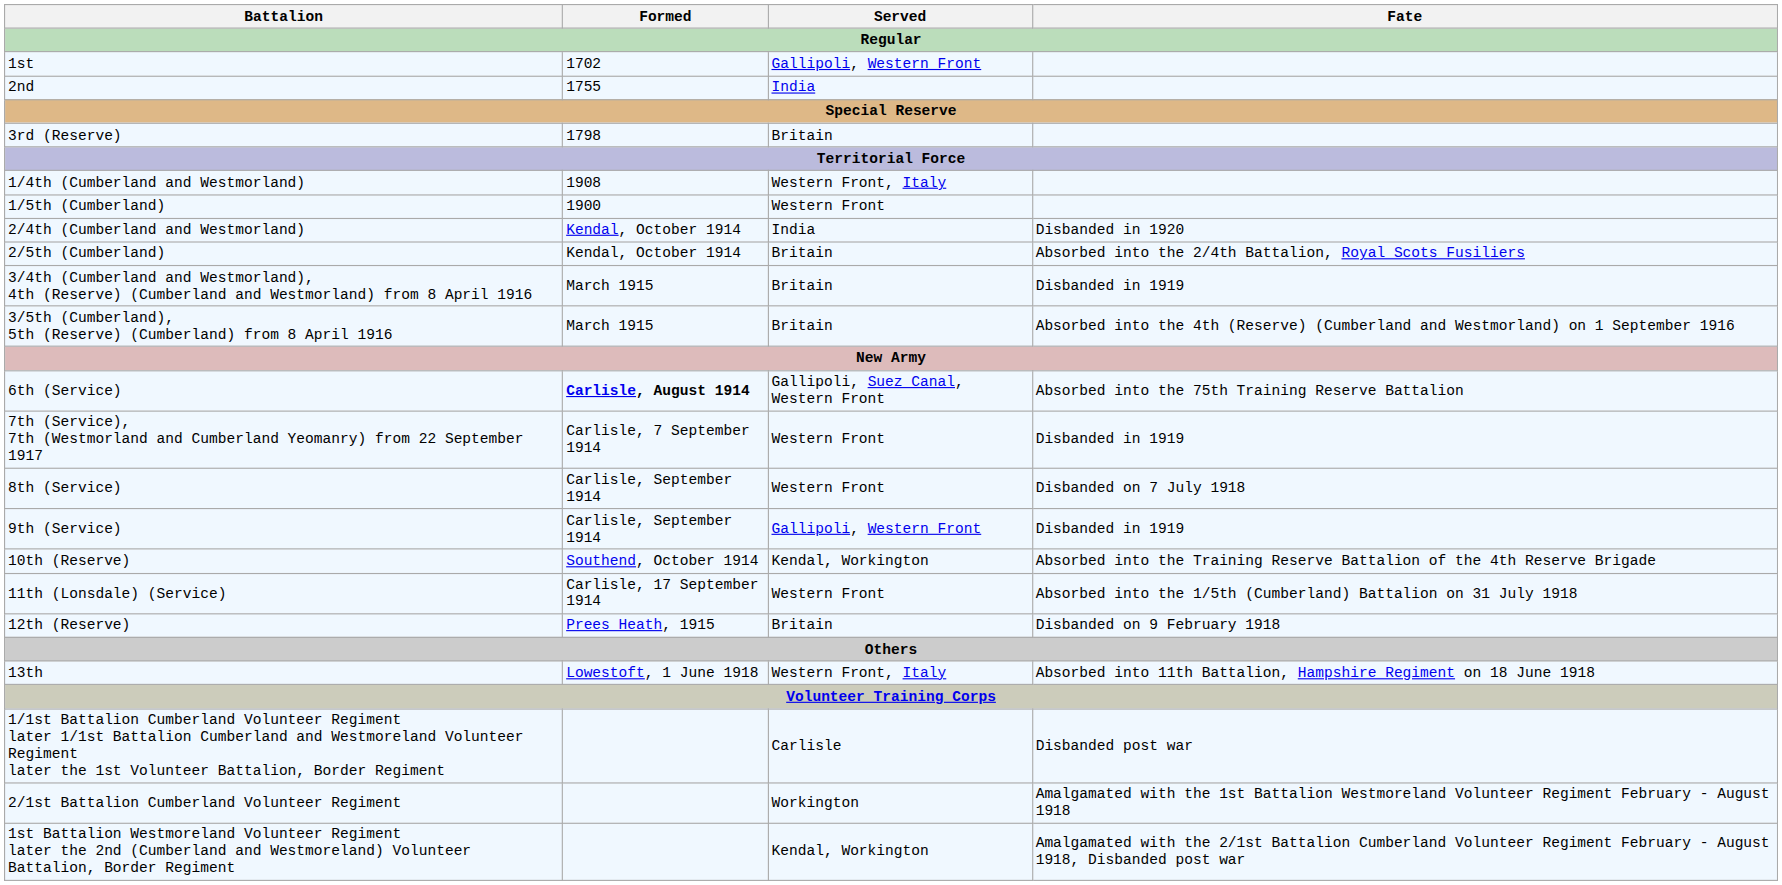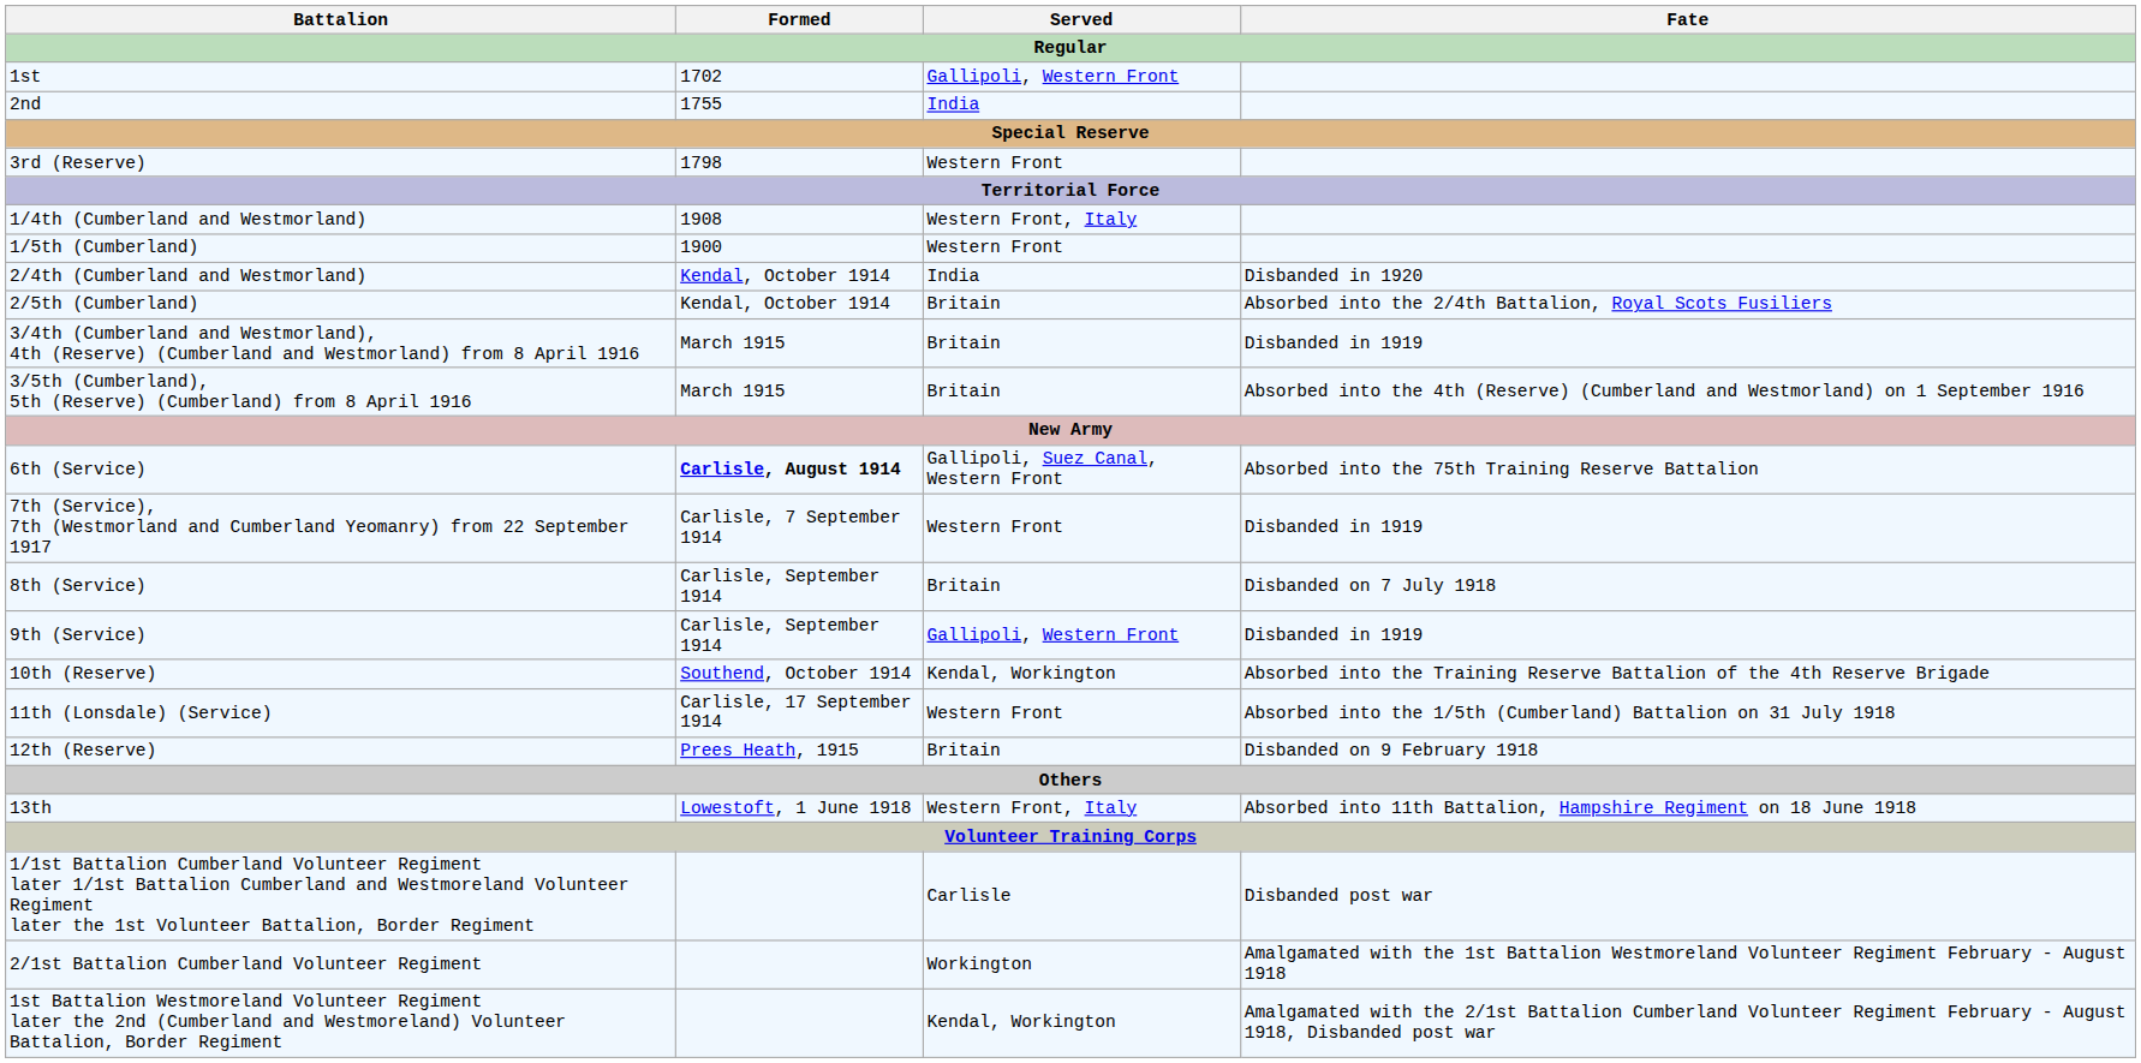3rd (Reserve) | Served: Britain -> Western Front
8th (Service) | Served: Western Front -> Britain
